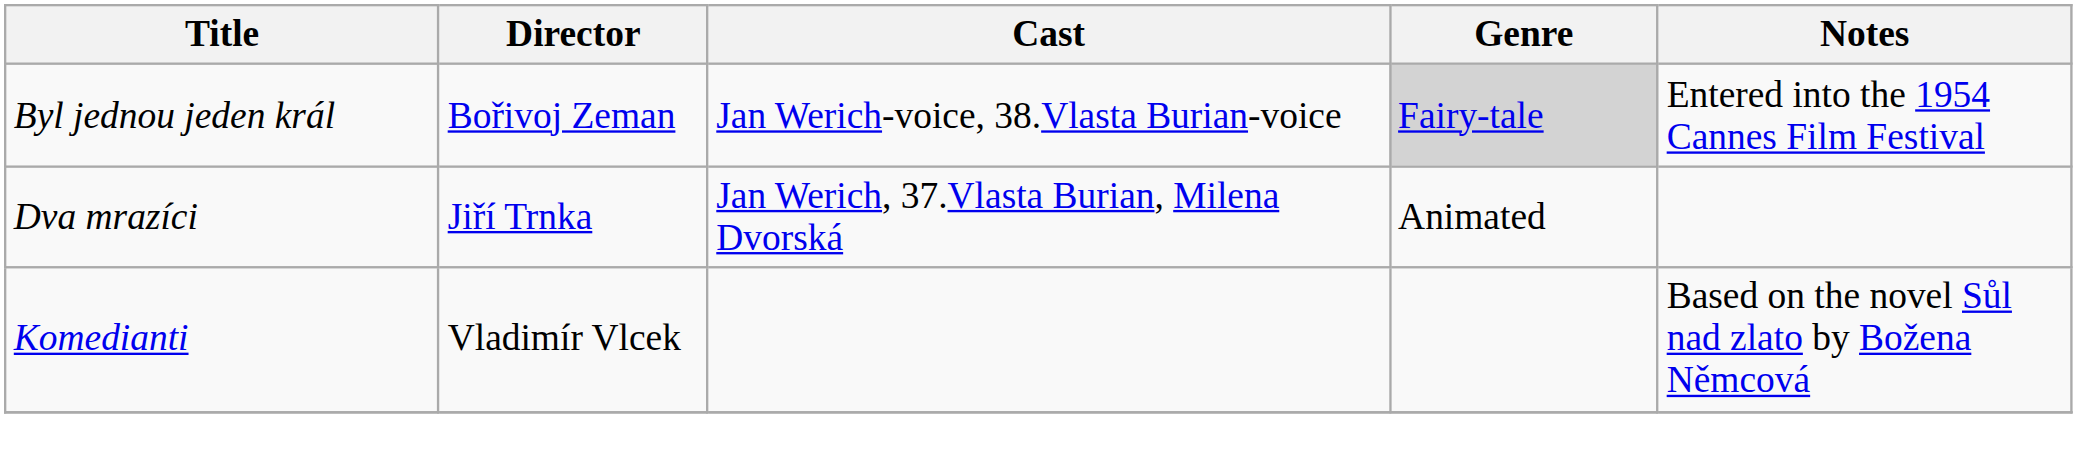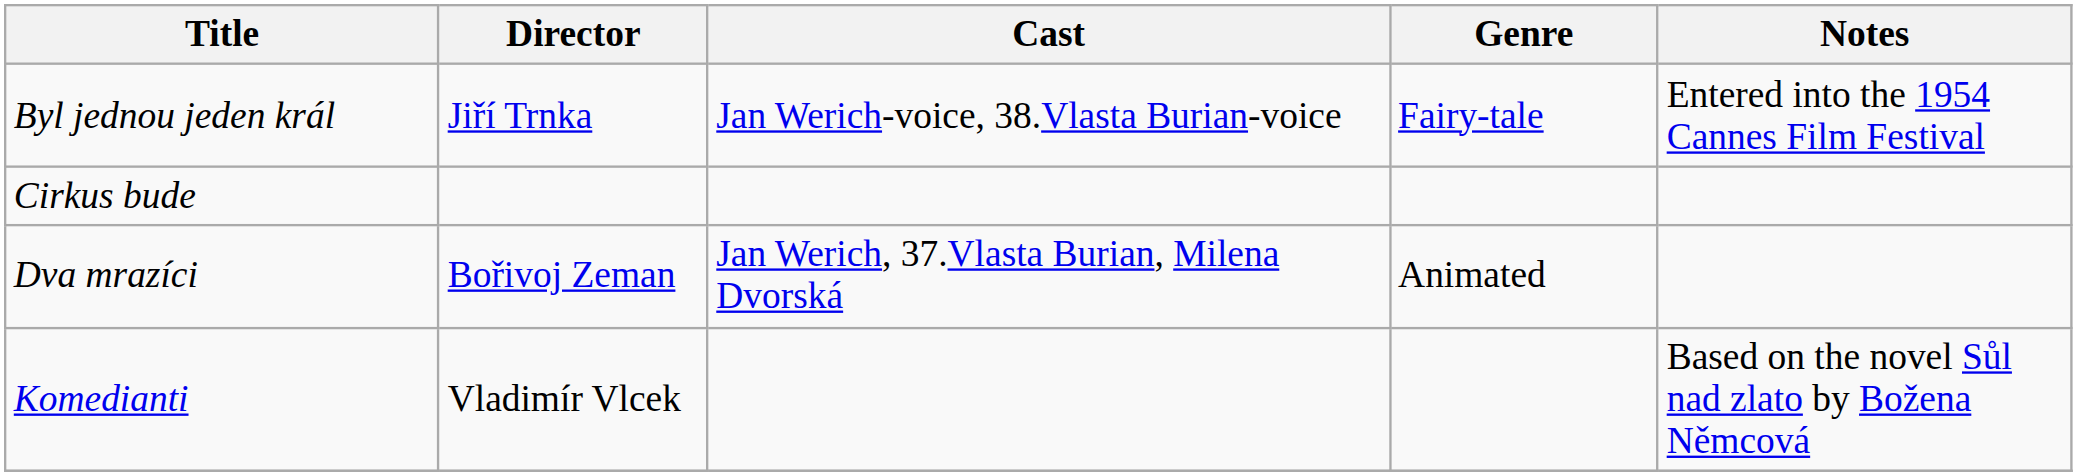Byl jednou jeden král | Director: Bořivoj Zeman -> Jiří Trnka
Byl jednou jeden král | Genre: lightgrey background -> no background
+ row: Cirkus bude
Dva mrazíci | Director: Jiří Trnka -> Bořivoj Zeman
